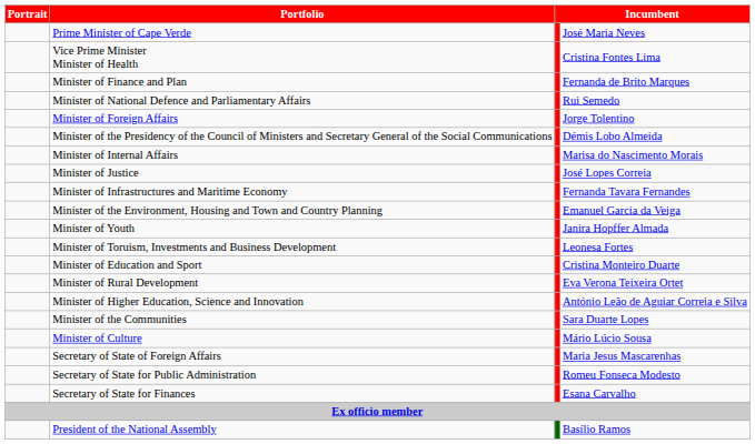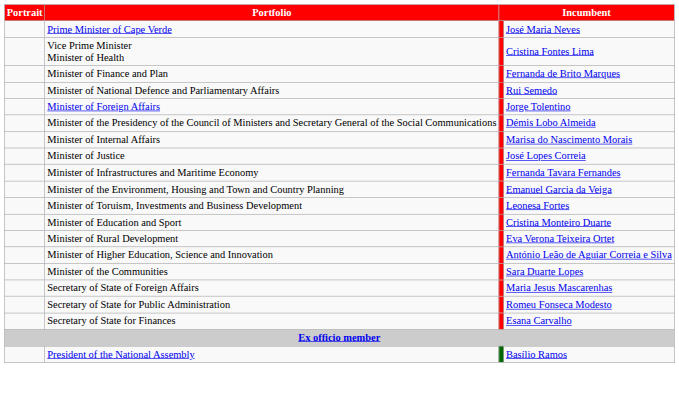- row: Minister of Youth | Janira Hopffer Almada
- row: Minister of Culture | Mário Lúcio Sousa
